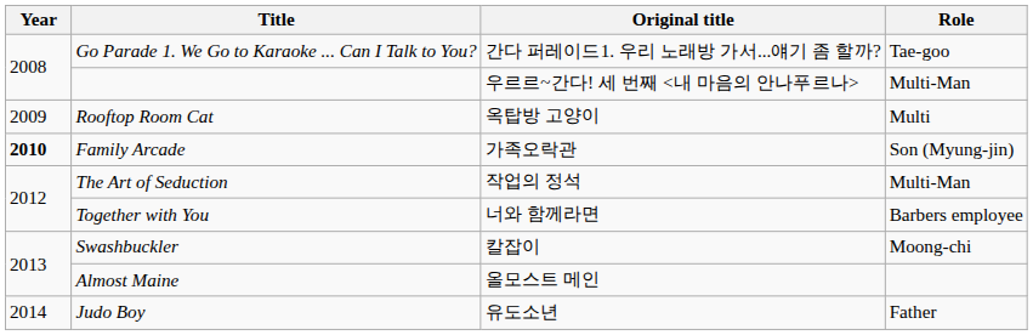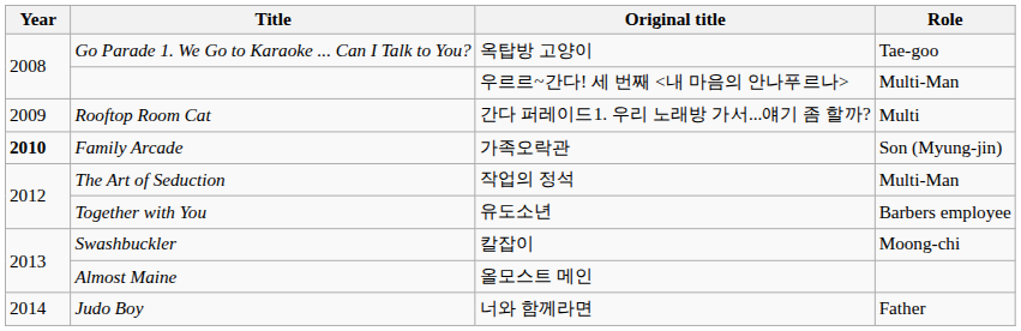Go Parade 1. We Go to Karaoke ... Can I Talk to You? | Original title: 간다 퍼레이드1. 우리 노래방 가서...얘기 좀 할까? -> 옥탑방 고양이
Rooftop Room Cat | Original title: 옥탑방 고양이 -> 간다 퍼레이드1. 우리 노래방 가서...얘기 좀 할까?
Together with You | Original title: 너와 함께라면 -> 유도소년
Judo Boy | Original title: 유도소년 -> 너와 함께라면
